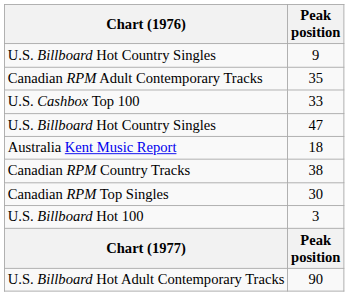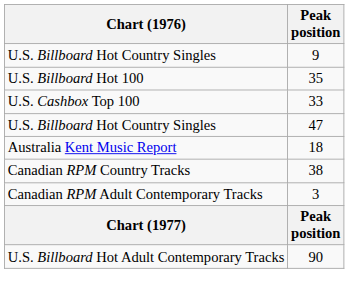35 | Chart (1976): Canadian RPM Adult Contemporary Tracks -> U.S. Billboard Hot 100
- row: Canadian RPM Top Singles | 30
3 | Chart (1976): U.S. Billboard Hot 100 -> Canadian RPM Adult Contemporary Tracks
